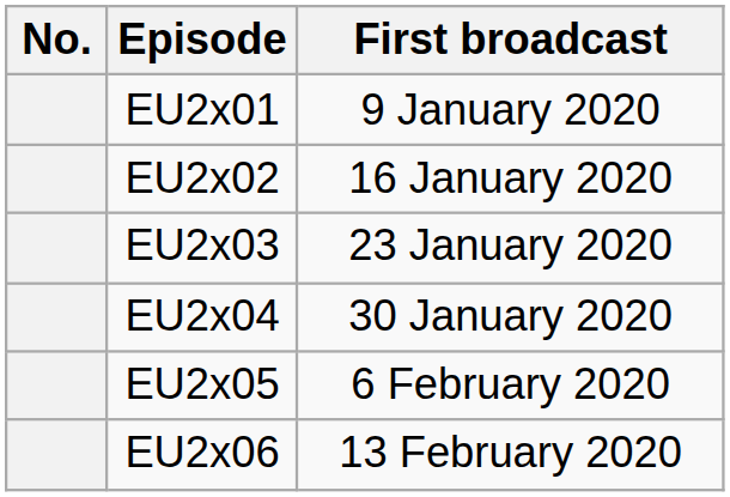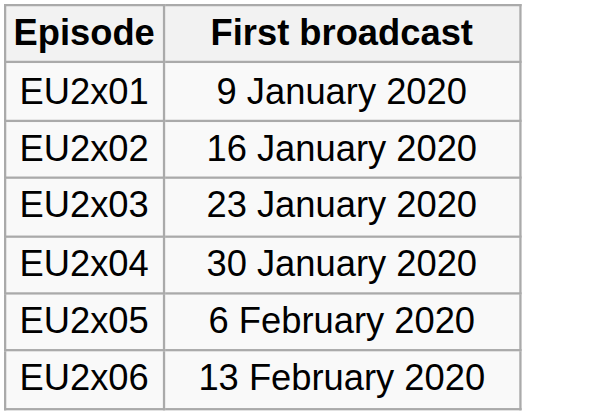- column: No.
